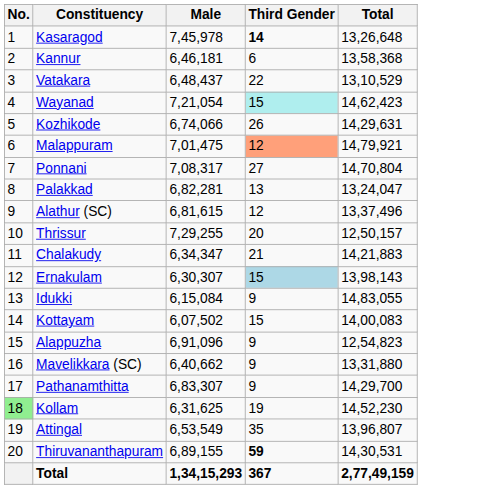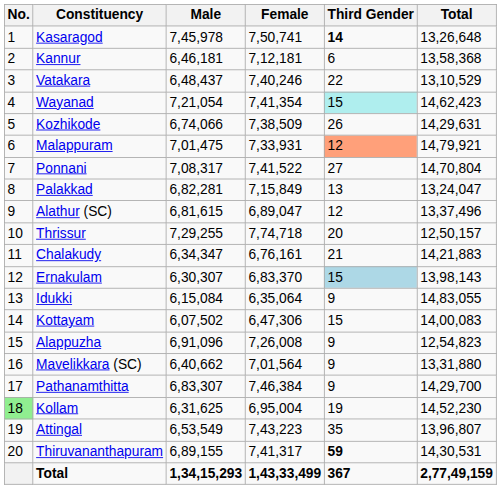+ column: Female | 7,50,741 | 7,12,181 | 7,40,246 | 7,41,354 | 7,38,509 | 7,33,931 | 7,41,522 | 7,15,849 | 6,89,047 | 7,74,718 | 6,76,161 | 6,83,370 | 6,35,064 | 6,47,306 | 7,26,008 | 7,01,564 | 7,46,384 | 6,95,004 | 7,43,223 | 7,41,317 | 1,43,33,499
